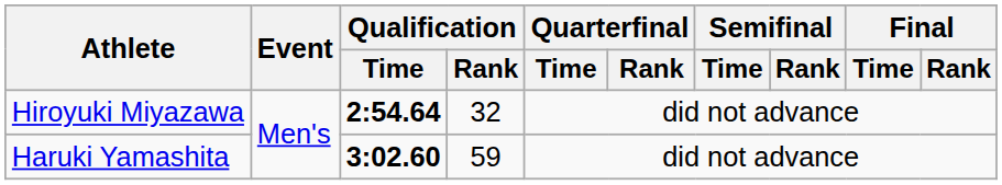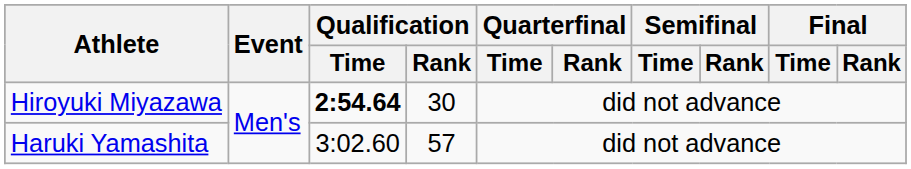Hiroyuki Miyazawa | Qualification / Rank: 32 -> 30
Haruki Yamashita | Qualification / Time: bold -> normal
Haruki Yamashita | Qualification / Rank: 59 -> 57
